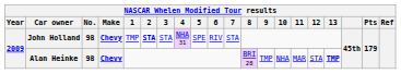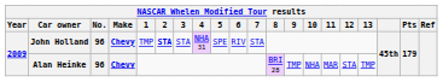John Holland | No.: 98 -> 96
Alan Heinke | No.: 98 -> 96
Alan Heinke | 13: bold -> normal
